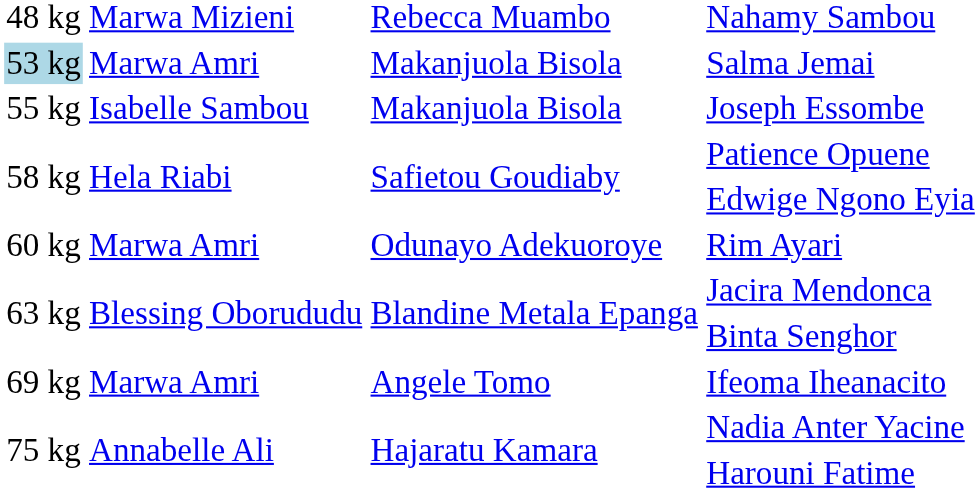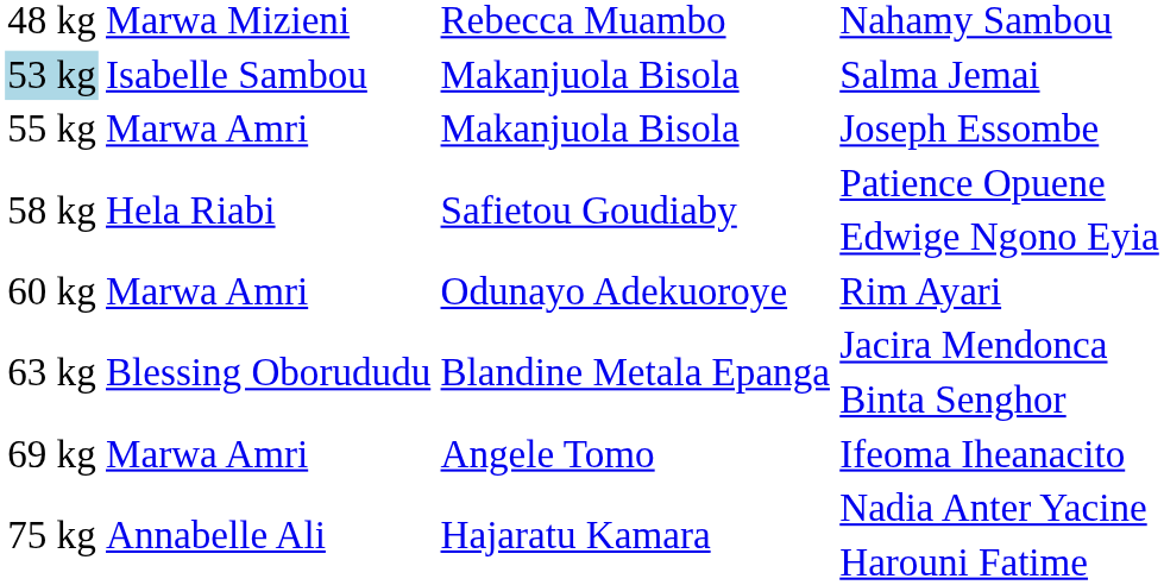Salma Jemai | column 2: Marwa Amri -> Isabelle Sambou
Joseph Essombe | column 2: Isabelle Sambou -> Marwa Amri
